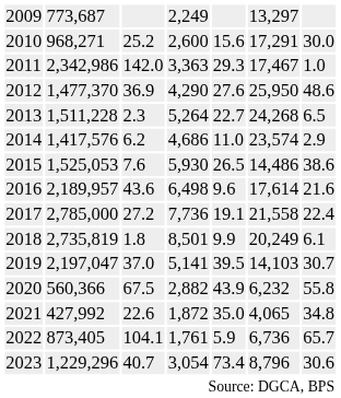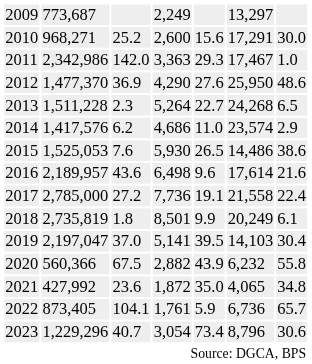2019 | column 7: 30.7 -> 30.4
2021 | column 3: 22.6 -> 23.6
